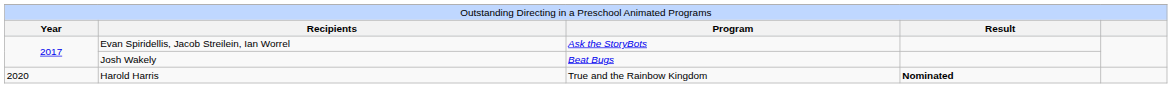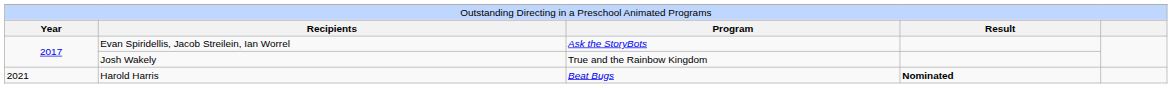Josh Wakely | column 3: Beat Bugs -> True and the Rainbow Kingdom
Harold Harris | column 1: 2020 -> 2021
Harold Harris | column 3: True and the Rainbow Kingdom -> Beat Bugs
